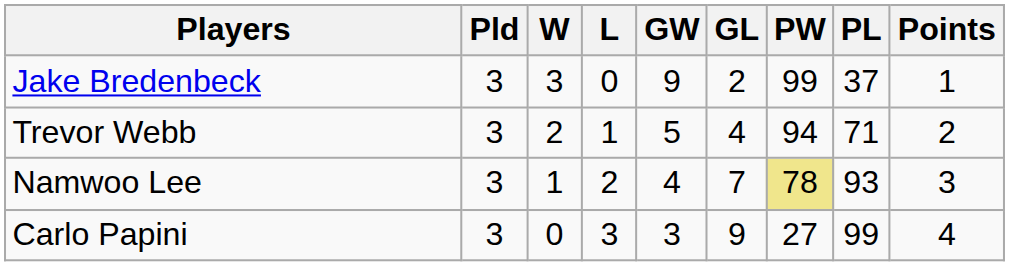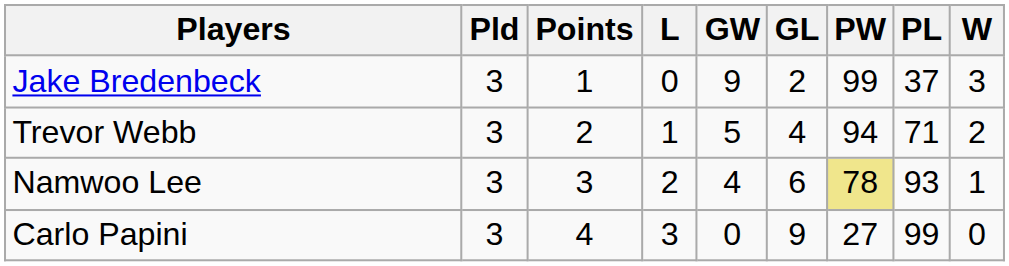columns swapped: W <-> Points
Namwoo Lee | GL: 7 -> 6
Carlo Papini | GW: 3 -> 0
